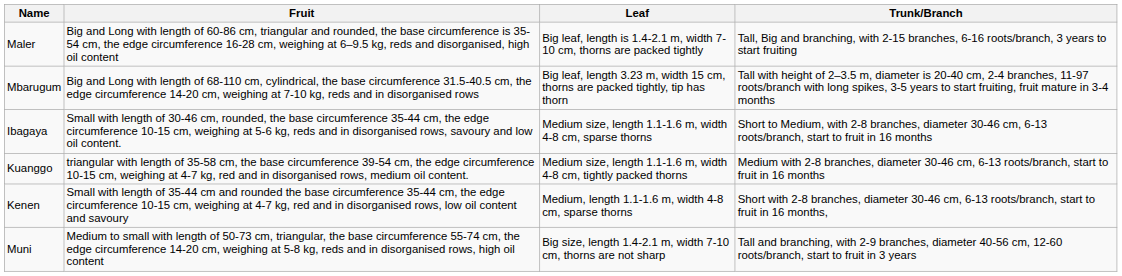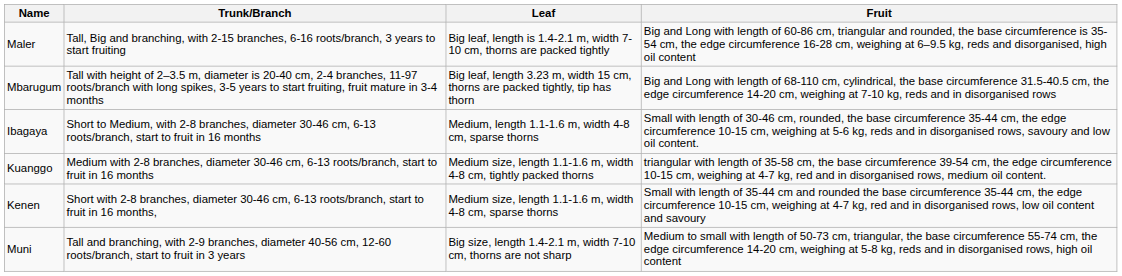columns swapped: Trunk/Branch <-> Fruit
Ibagaya | Leaf: Medium size, length 1.1-1.6 m, width 4-8 cm, sparse thorns -> Medium, length 1.1-1.6 m, width 4-8 cm, sparse thorns
Kenen | Leaf: Medium, length 1.1-1.6 m, width 4-8 cm, sparse thorns -> Medium size, length 1.1-1.6 m, width 4-8 cm, sparse thorns
